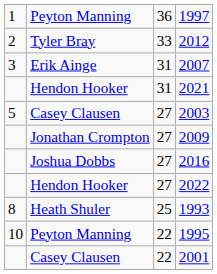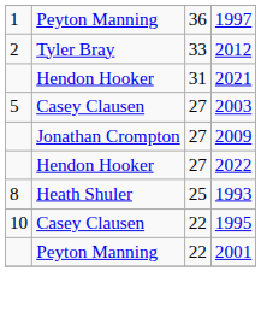- row: 3 | Erik Ainge | 31 | 2007
- row: Joshua Dobbs | 27 | 2016
1995 | column 2: Peyton Manning -> Casey Clausen
2001 | column 2: Casey Clausen -> Peyton Manning
